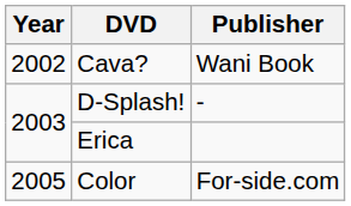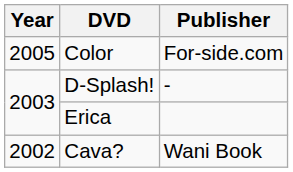rows swapped: Cava? <-> Color
